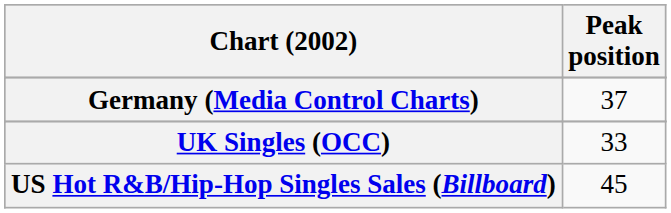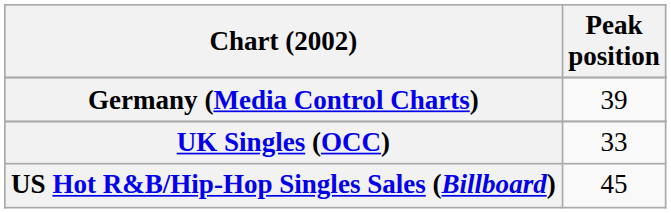Germany (Media Control Charts) | Peak position: 37 -> 39
